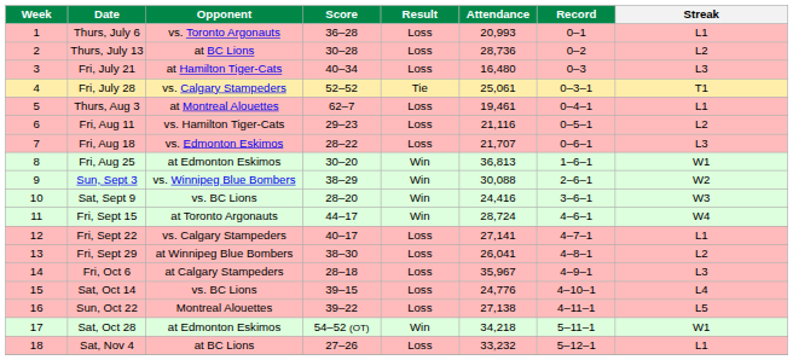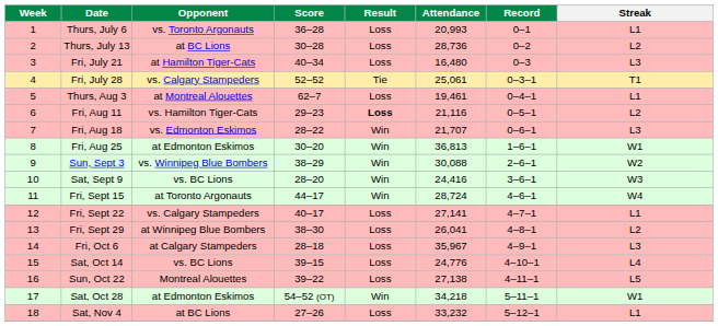Fri, Aug 11 | Result: normal -> bold
Fri, Aug 18 | Result: Loss -> Win
